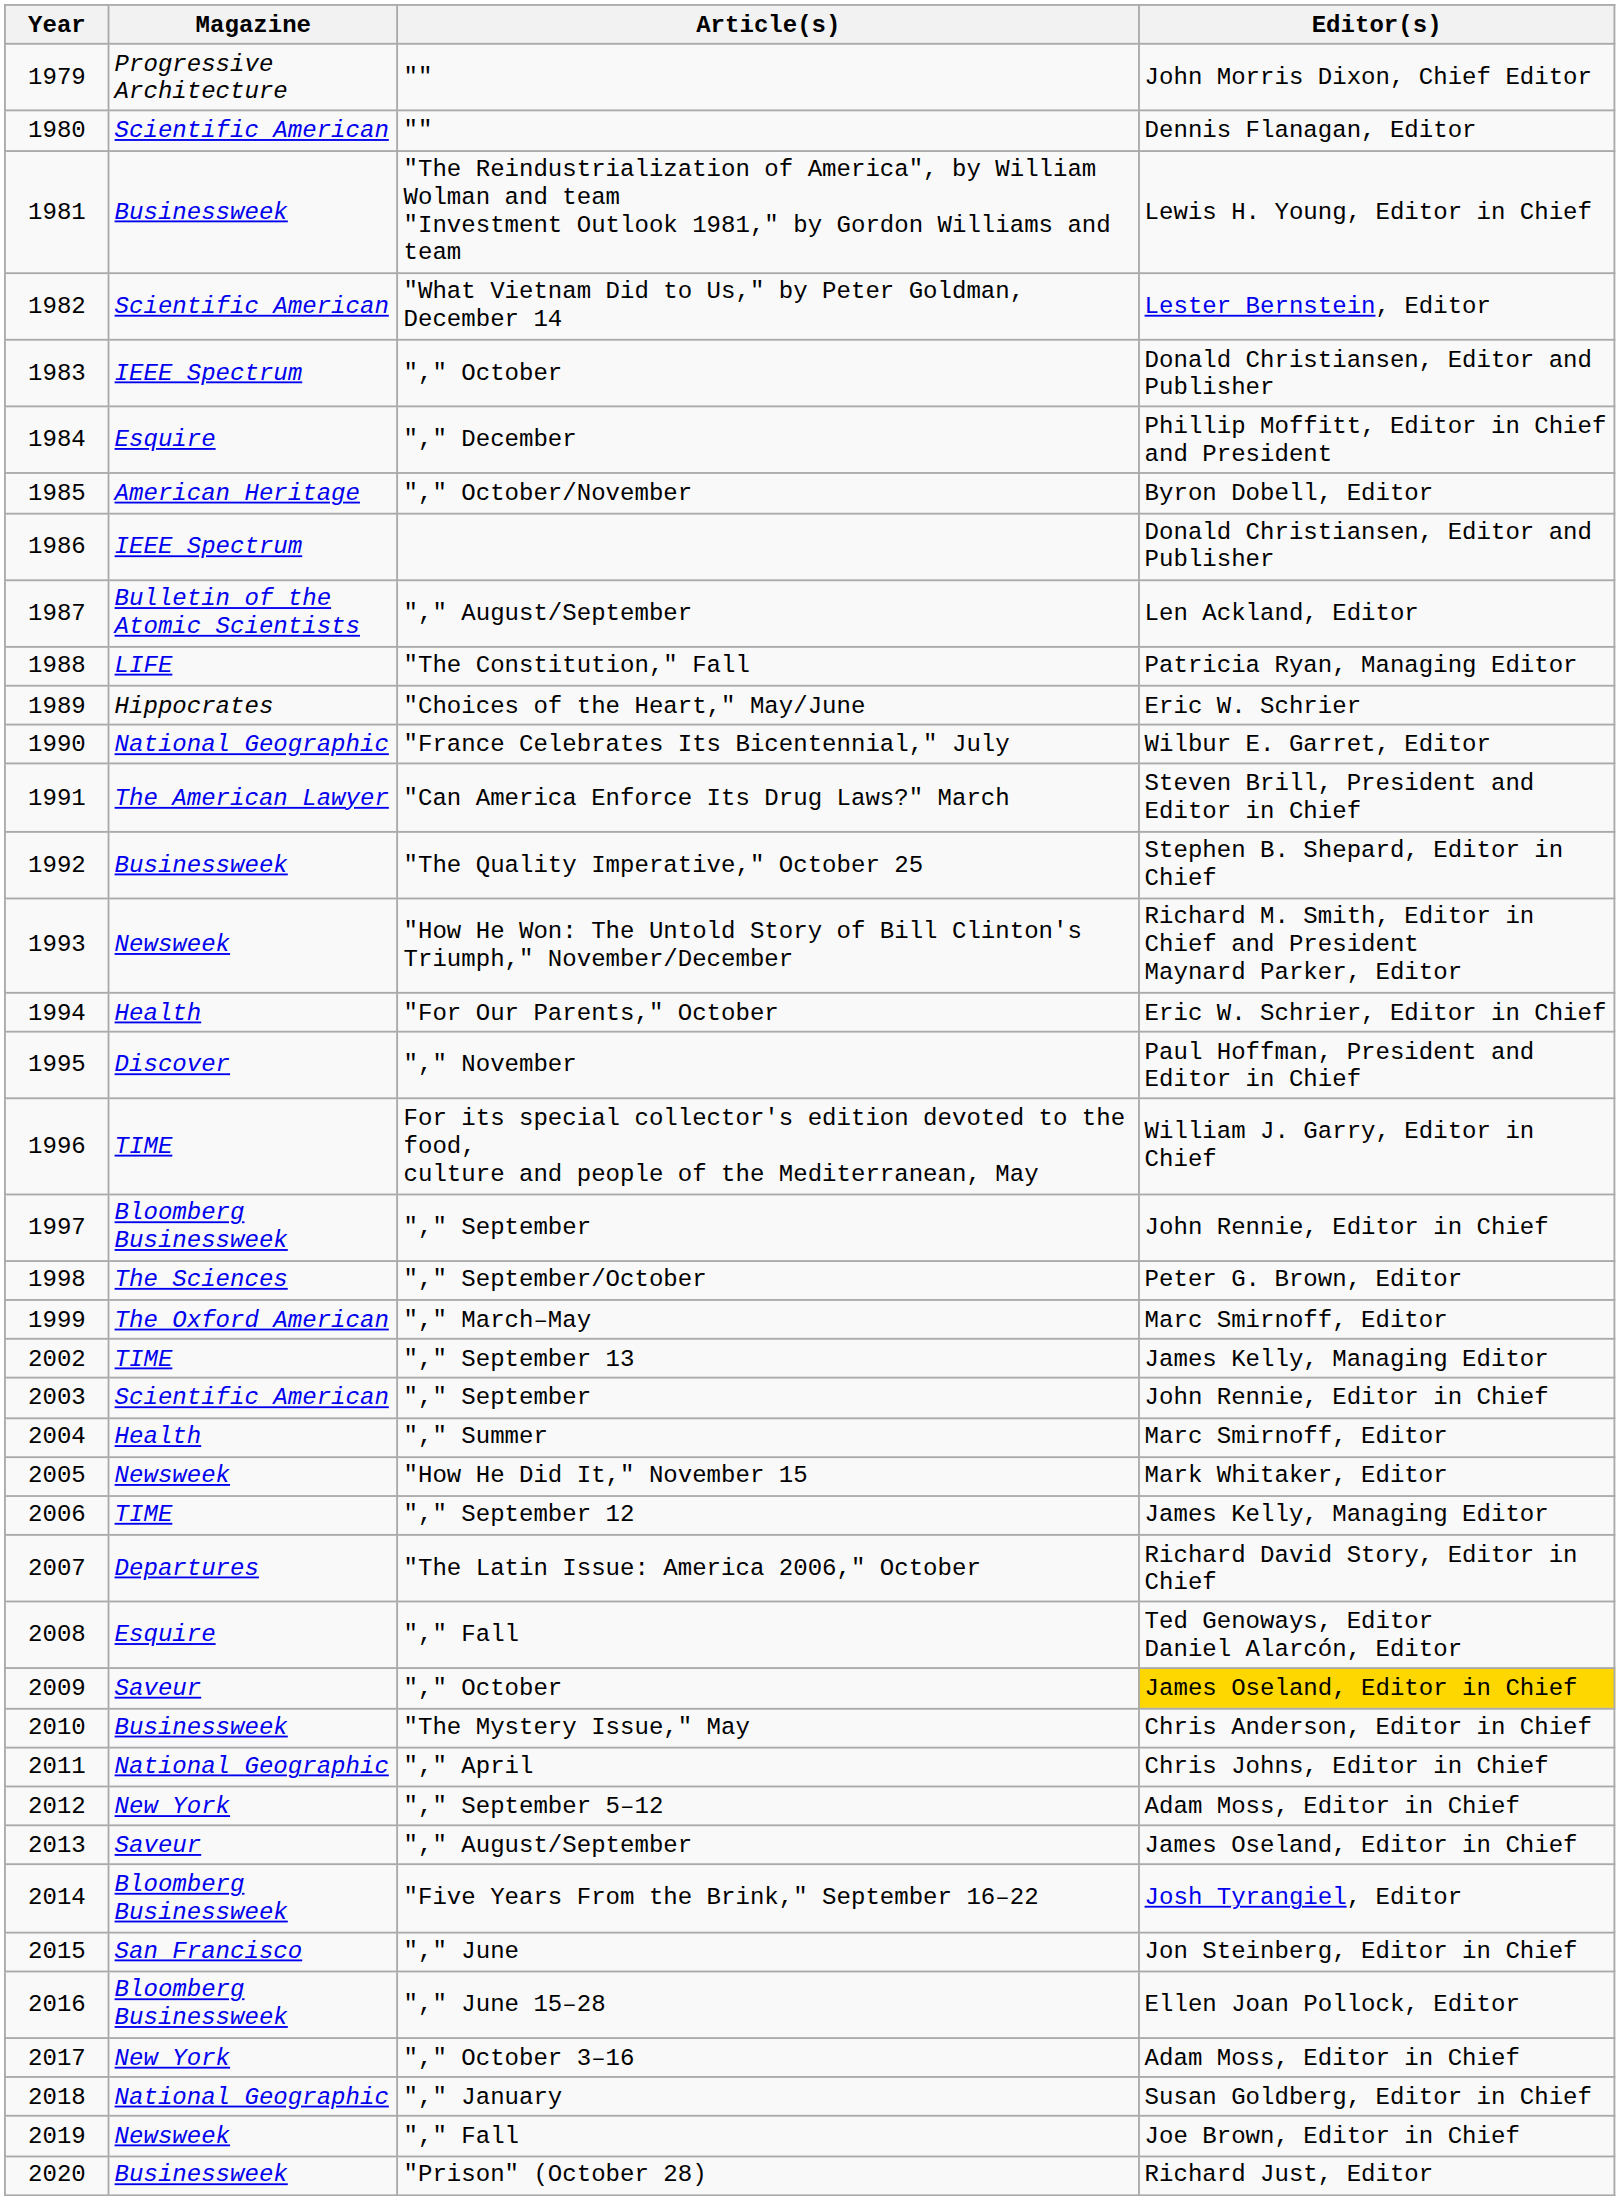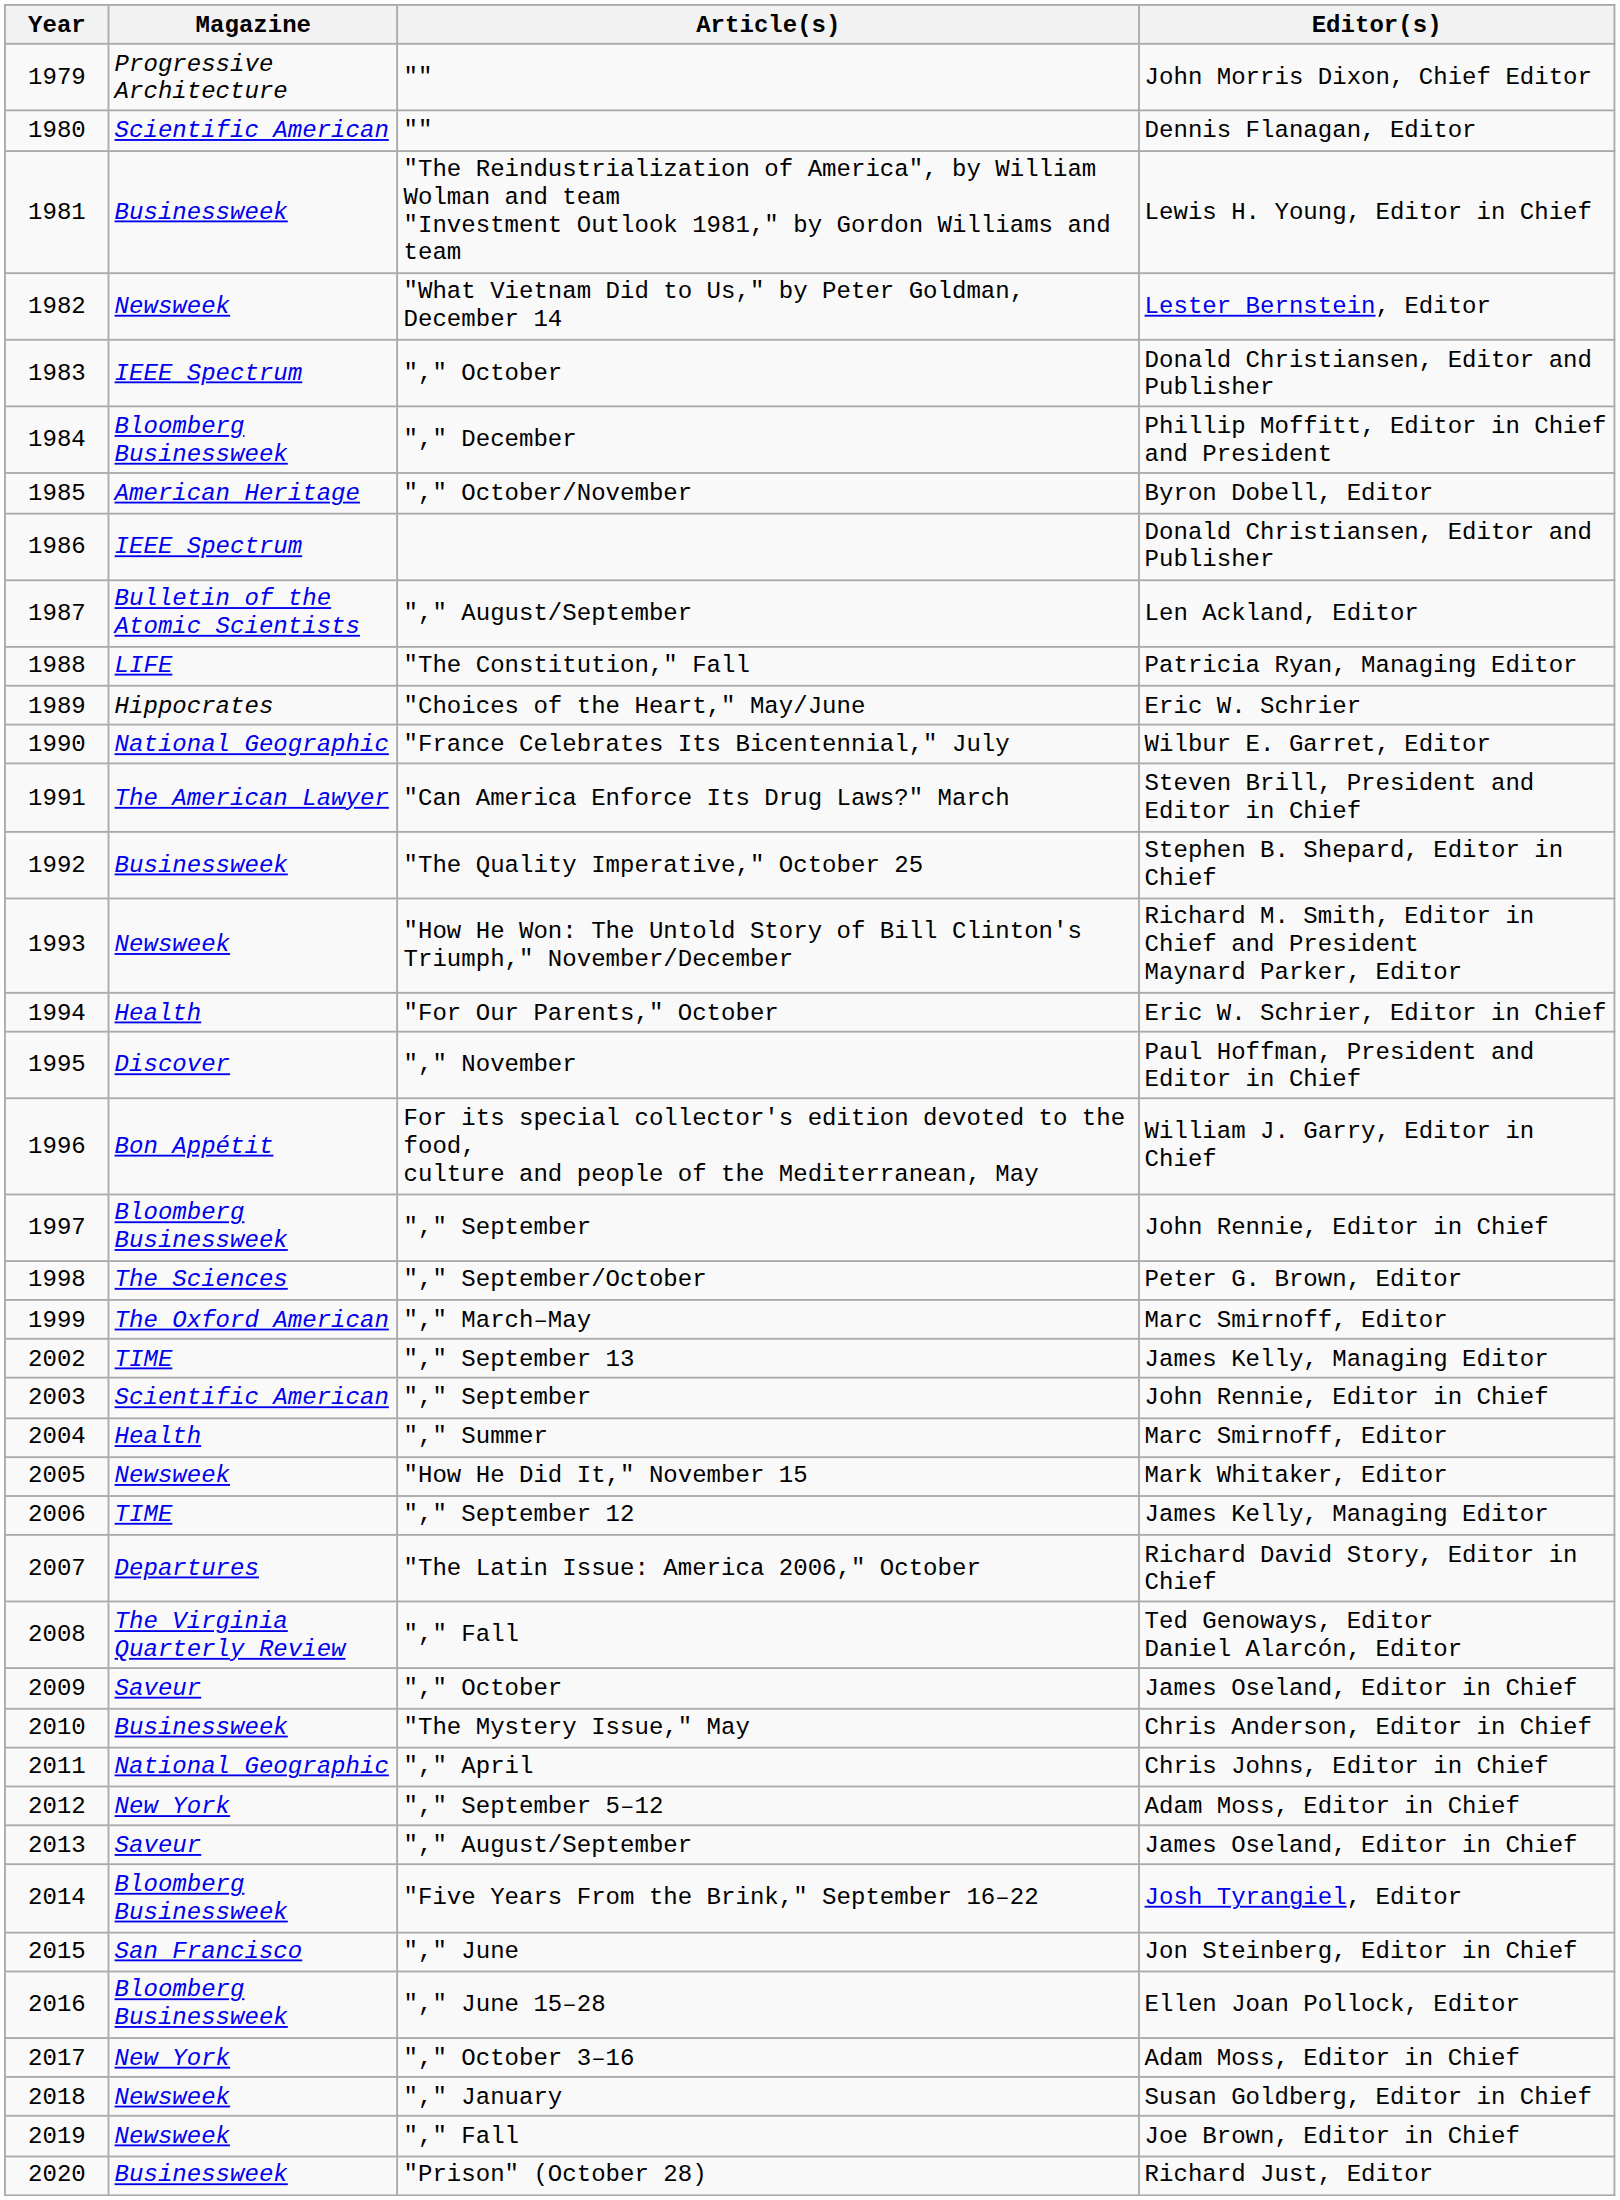1982 | Magazine: Scientific American -> Newsweek
1984 | Magazine: Esquire -> Bloomberg Businessweek
1996 | Magazine: TIME -> Bon Appétit
2008 | Magazine: Esquire -> The Virginia Quarterly Review
2009 | Editor(s): gold background -> no background
2018 | Magazine: National Geographic -> Newsweek
